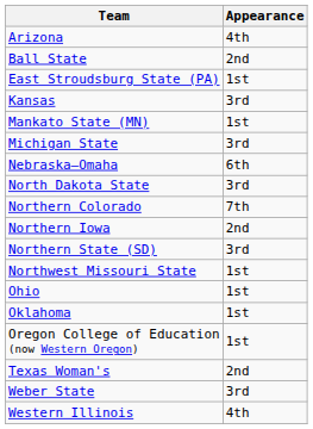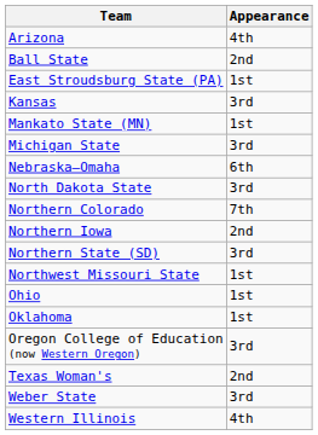Oregon College of Education (now Western Oregon) | Appearance: 1st -> 3rd
